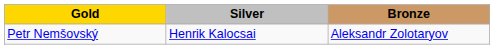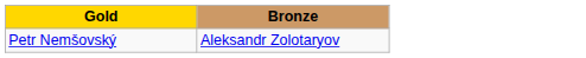- column: Silver | Henrik Kalocsai
